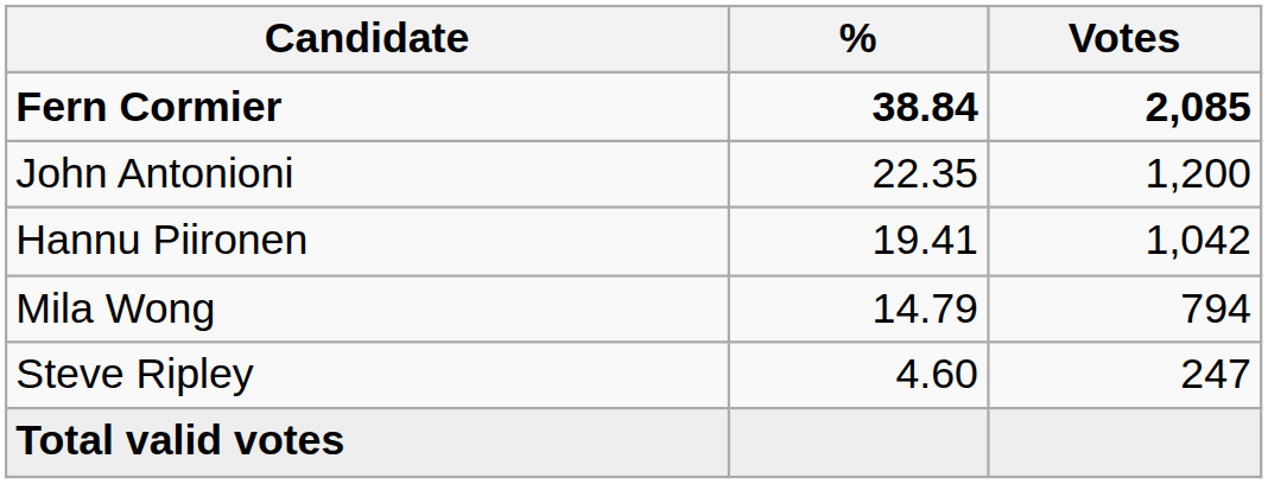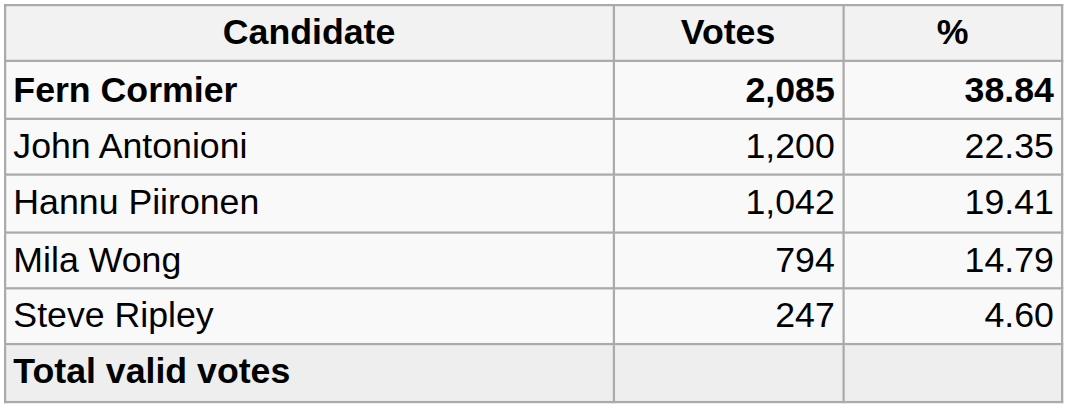columns swapped: Votes <-> %
